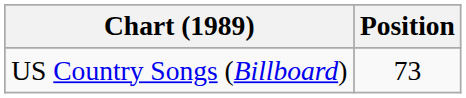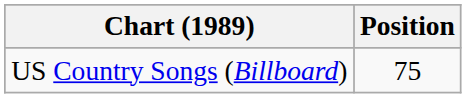US Country Songs (Billboard) | Position: 73 -> 75
